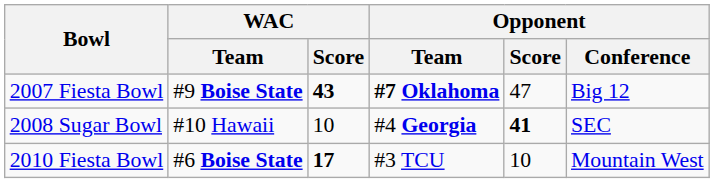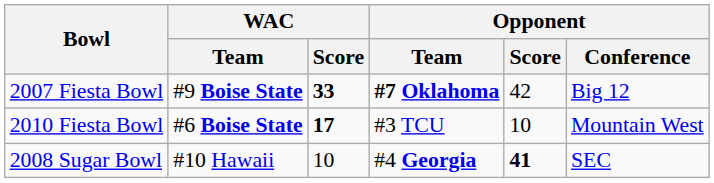2007 Fiesta Bowl | WAC / Score: 43 -> 33
2007 Fiesta Bowl | Opponent / Score: 47 -> 42
rows swapped: 2008 Sugar Bowl <-> 2010 Fiesta Bowl
